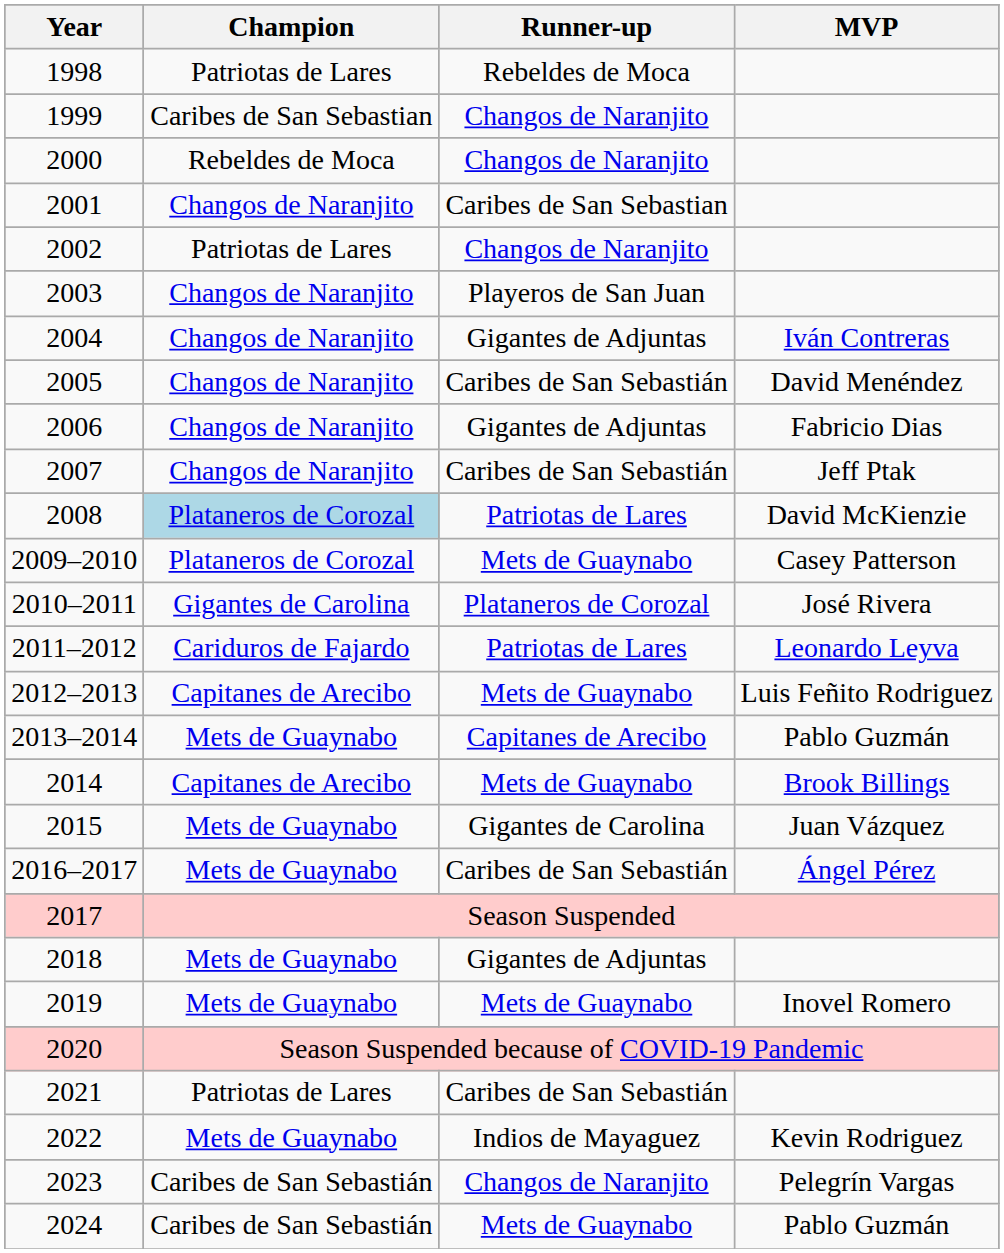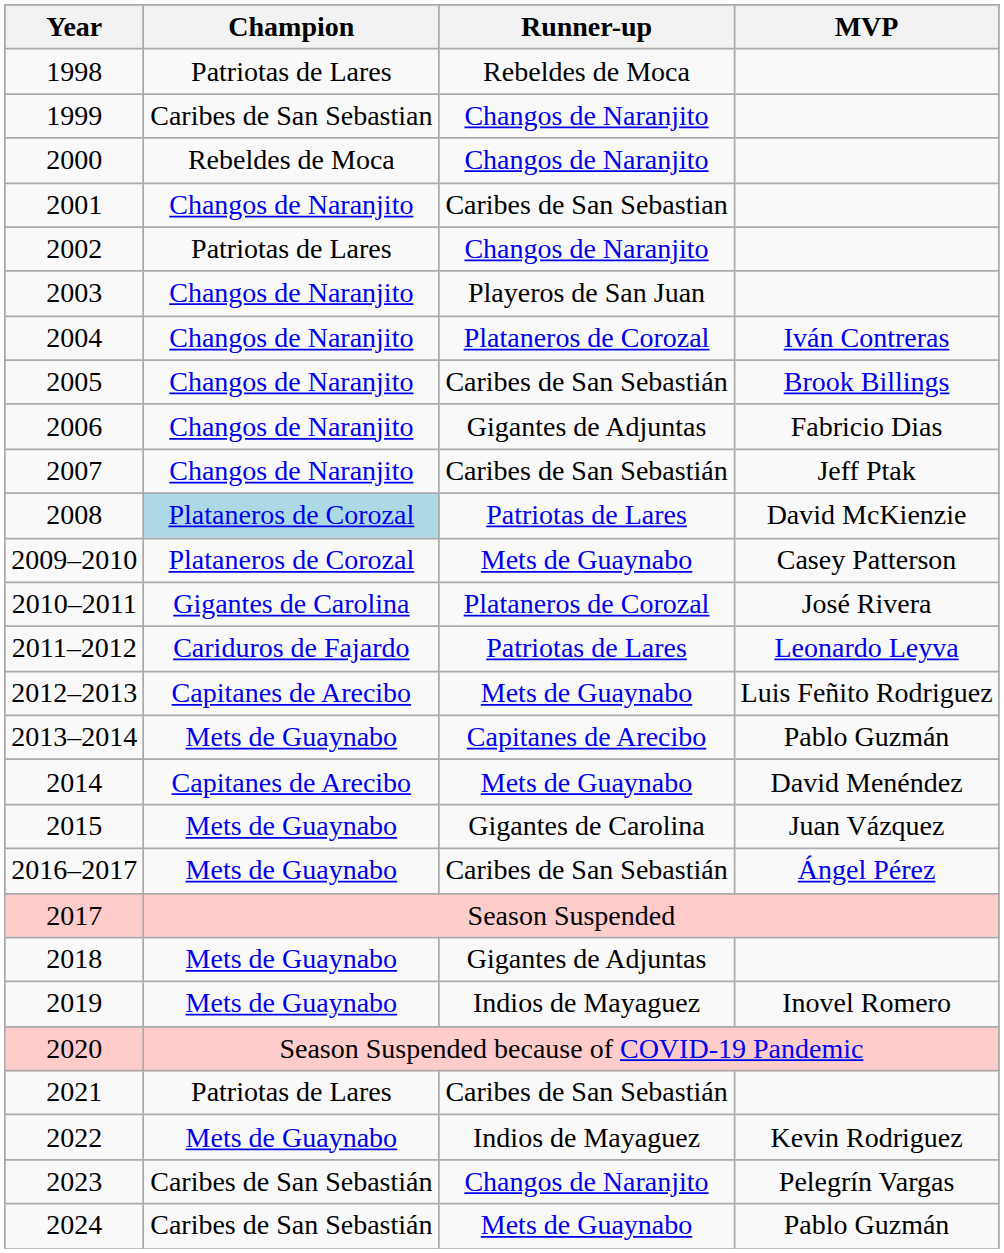2004 | Runner-up: Gigantes de Adjuntas -> Plataneros de Corozal
2005 | MVP: David Menéndez -> Brook Billings
2014 | MVP: Brook Billings -> David Menéndez
2019 | Runner-up: Mets de Guaynabo -> Indios de Mayaguez
